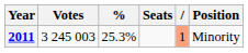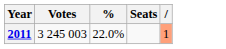- column: Position | Minority
2011 | %: 25.3% -> 22.0%
